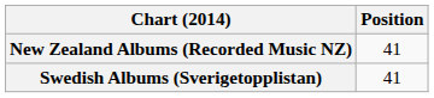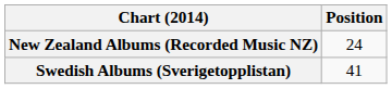New Zealand Albums (Recorded Music NZ) | Position: 41 -> 24
